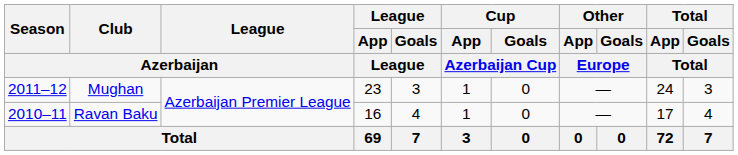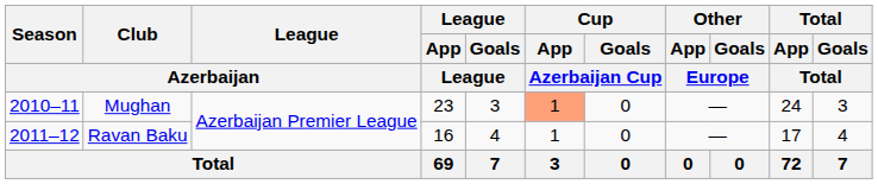Mughan | Season / Azerbaijan: 2011–12 -> 2010–11
Mughan | Cup / App / Azerbaijan Cup: no background -> lightsalmon background
Ravan Baku | Season / Azerbaijan: 2010–11 -> 2011–12
